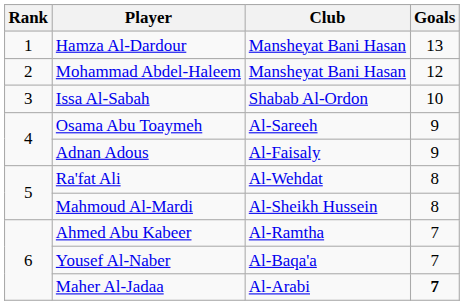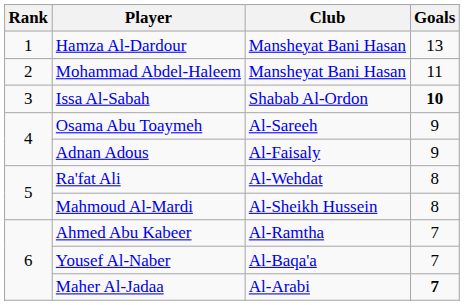Mohammad Abdel-Haleem | Goals: 12 -> 11
Issa Al-Sabah | Goals: normal -> bold
